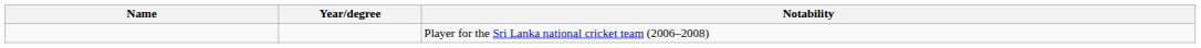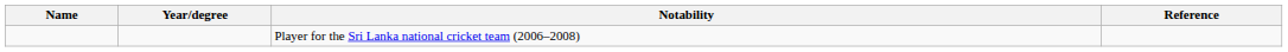+ column: Reference
